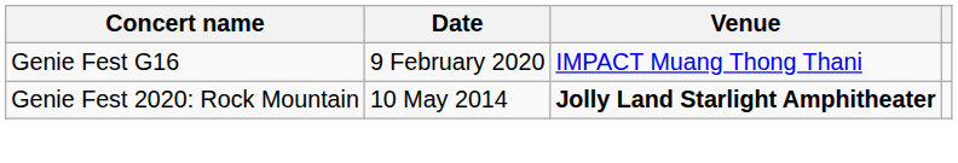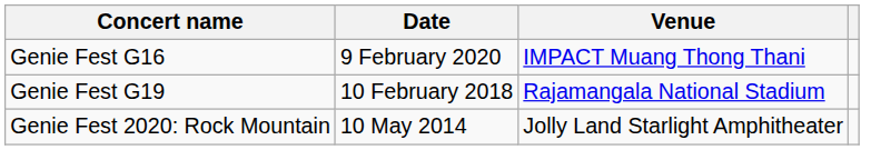+ row: Genie Fest G19 | 10 February 2018 | Rajamangala National Stadium
Genie Fest 2020: Rock Mountain | Venue: bold -> normal
